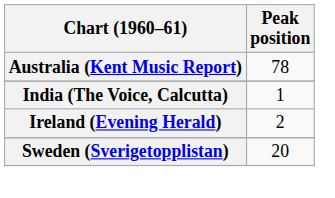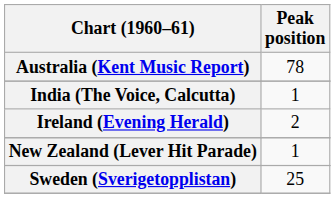+ row: New Zealand (Lever Hit Parade) | 1
Sweden (Sverigetopplistan) | Peak position: 20 -> 25
